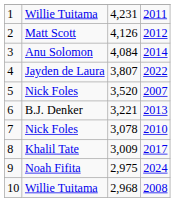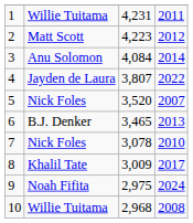2 | column 3: 4,126 -> 4,223
6 | column 3: 3,221 -> 3,465
